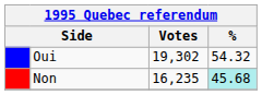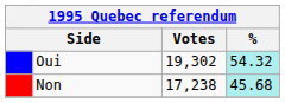Oui | %: no background -> paleturquoise background
Non | Votes: 16,235 -> 17,238
